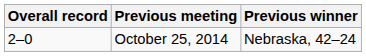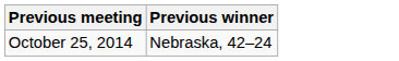- column: Overall record | 2–0
